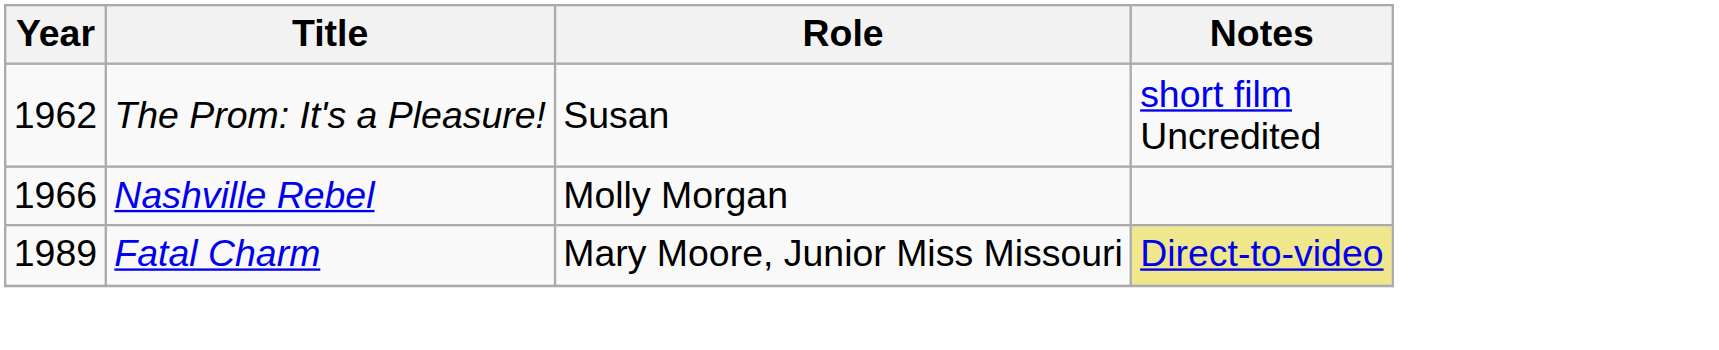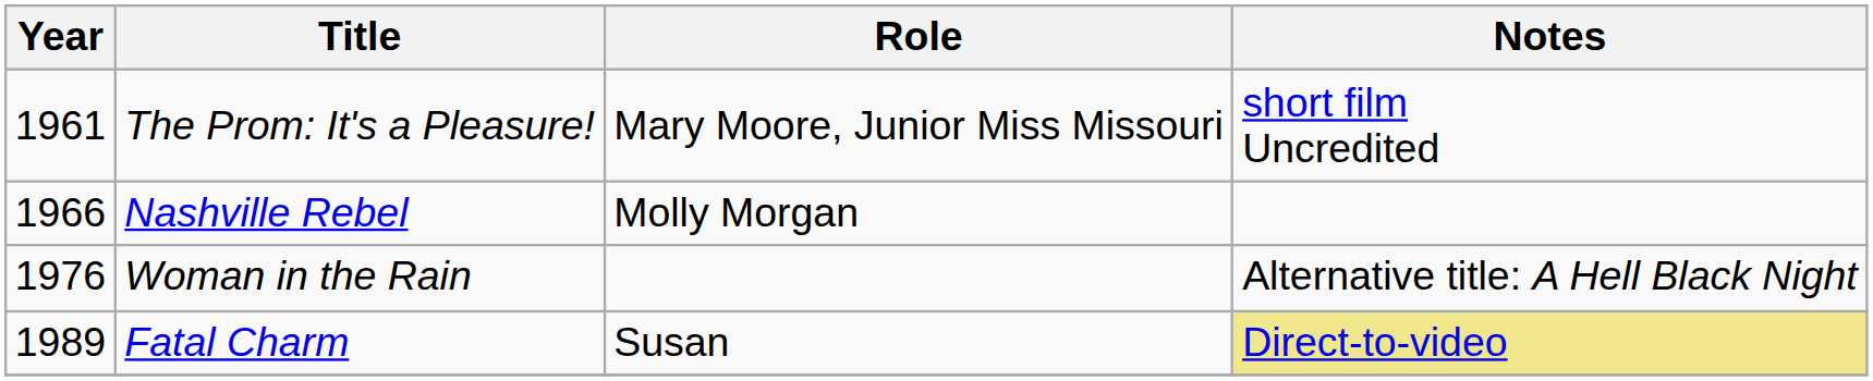The Prom: It's a Pleasure! | Year: 1962 -> 1961
The Prom: It's a Pleasure! | Role: Susan -> Mary Moore, Junior Miss Missouri
+ row: 1976 | Woman in the Rain | Alternative title: A Hell Black Night
Fatal Charm | Role: Mary Moore, Junior Miss Missouri -> Susan
